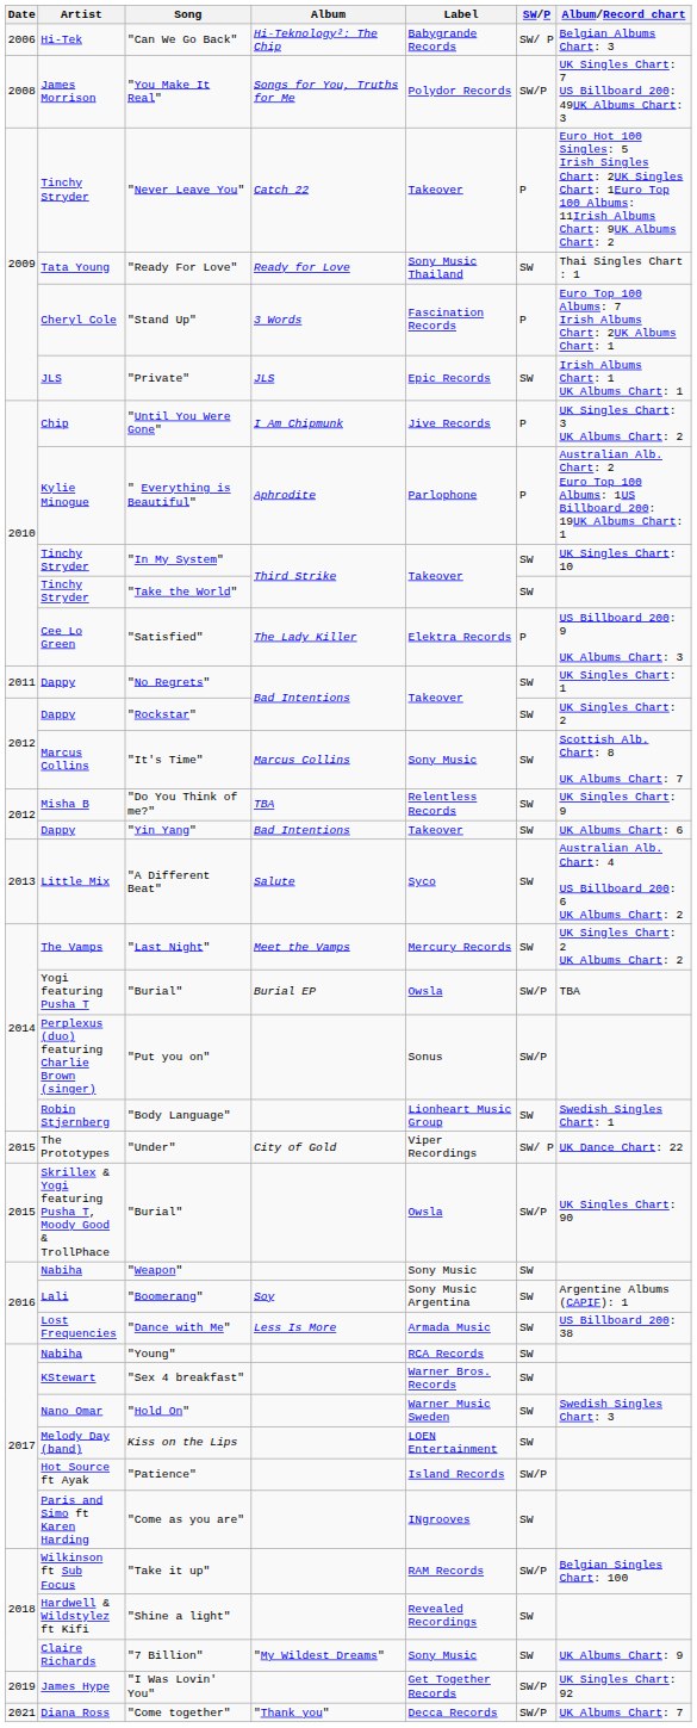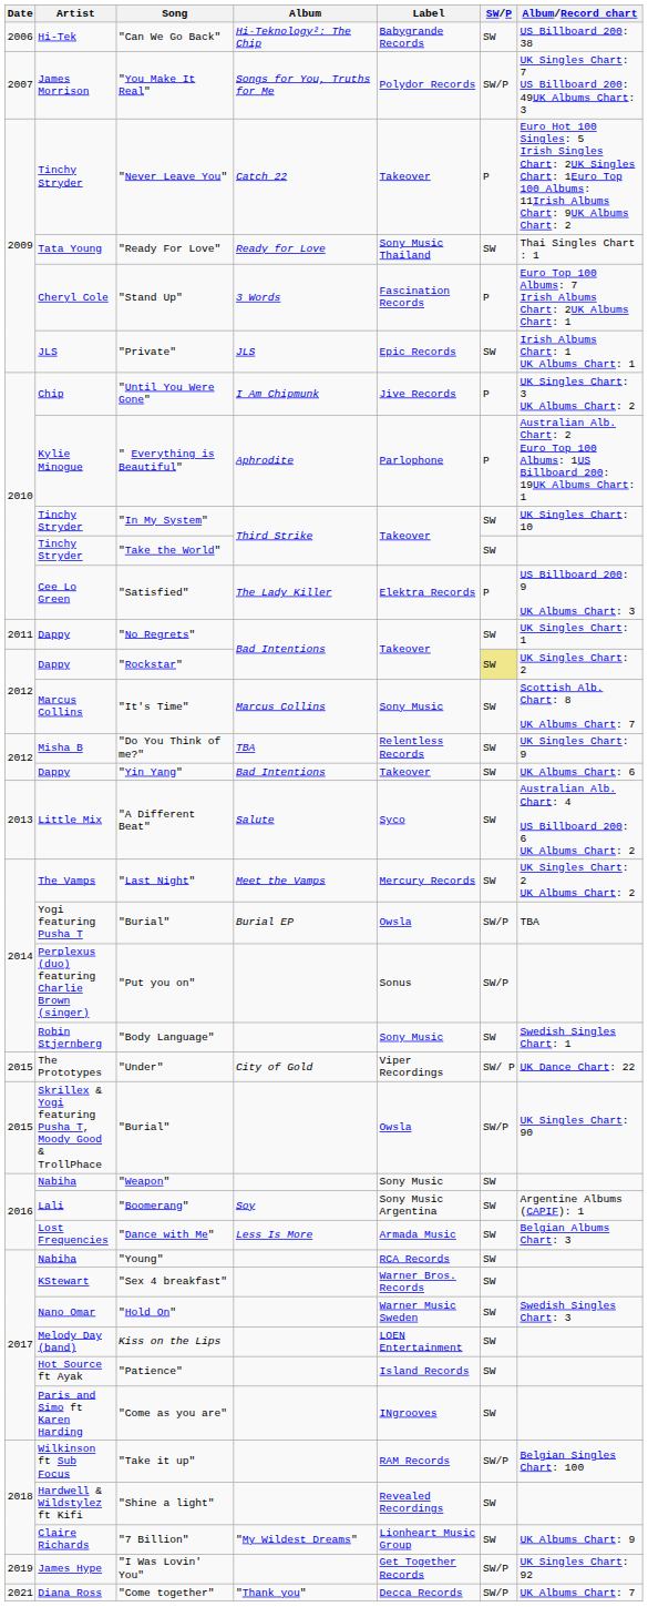"Can We Go Back" | SW/P: SW/ P -> SW
"Can We Go Back" | Album/Record chart: Belgian Albums Chart: 3 -> US Billboard 200: 38
"You Make It Real" | Date: 2008 -> 2007
"Rockstar" | SW/P: no background -> khaki background
"Body Language" | Label: Lionheart Music Group -> Sony Music
"Dance with Me" | Album/Record chart: US Billboard 200: 38 -> Belgian Albums Chart: 3
"Patience" | SW/P: SW/P -> SW
"7 Billion" | Label: Sony Music -> Lionheart Music Group
